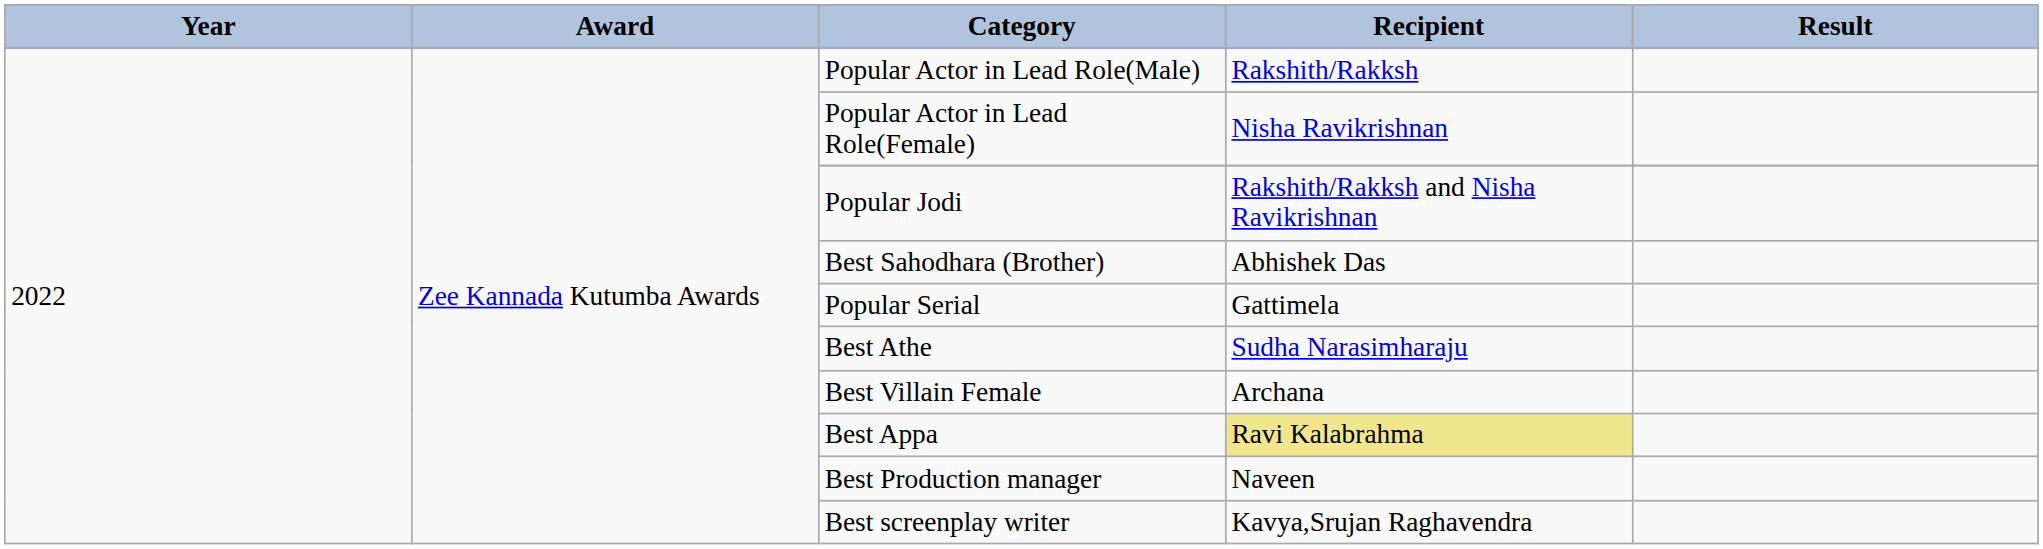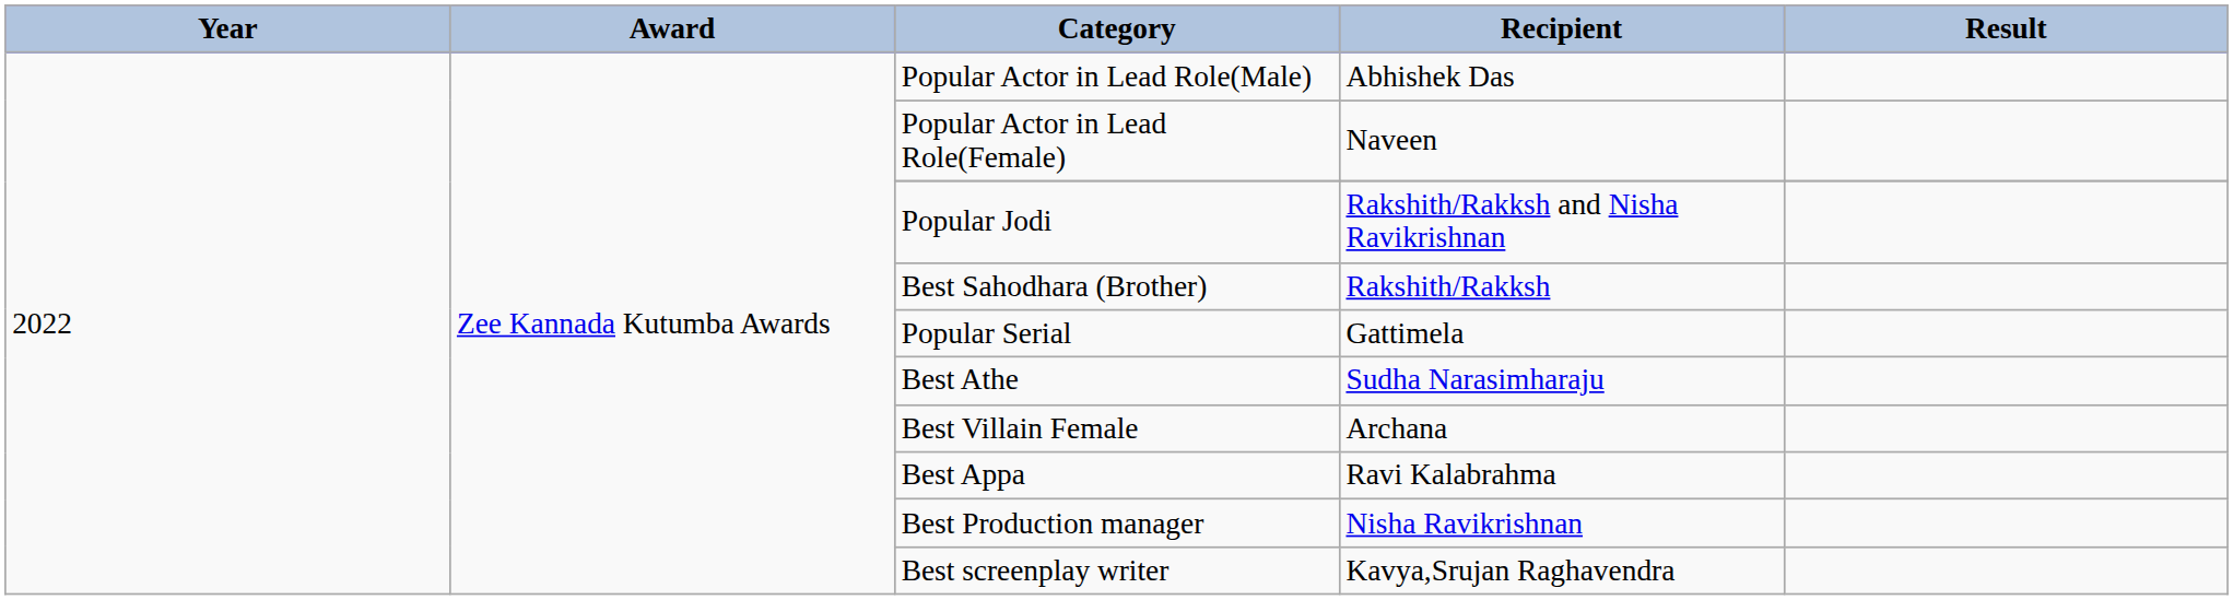Popular Actor in Lead Role(Male) | Recipient: Rakshith/Rakksh -> Abhishek Das
Popular Actor in Lead Role(Female) | Recipient: Nisha Ravikrishnan -> Naveen
Best Sahodhara (Brother) | Recipient: Abhishek Das -> Rakshith/Rakksh
Best Appa | Recipient: khaki background -> no background
Best Production manager | Recipient: Naveen -> Nisha Ravikrishnan
